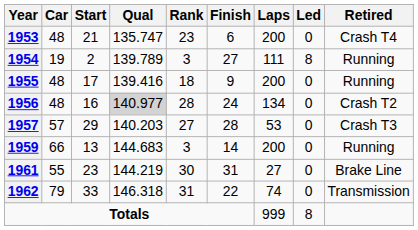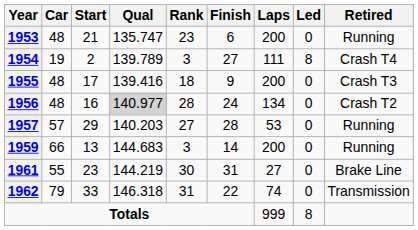1953 | Retired: Crash T4 -> Running
1954 | Retired: Running -> Crash T4
1955 | Retired: Running -> Crash T3
1957 | Retired: Crash T3 -> Running
